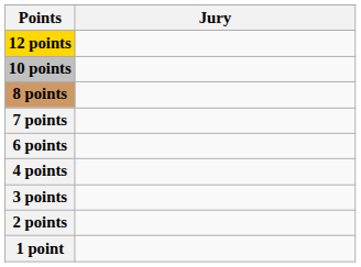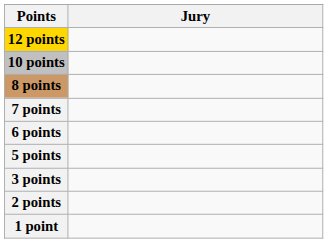+ row: 5 points
- row: 4 points
